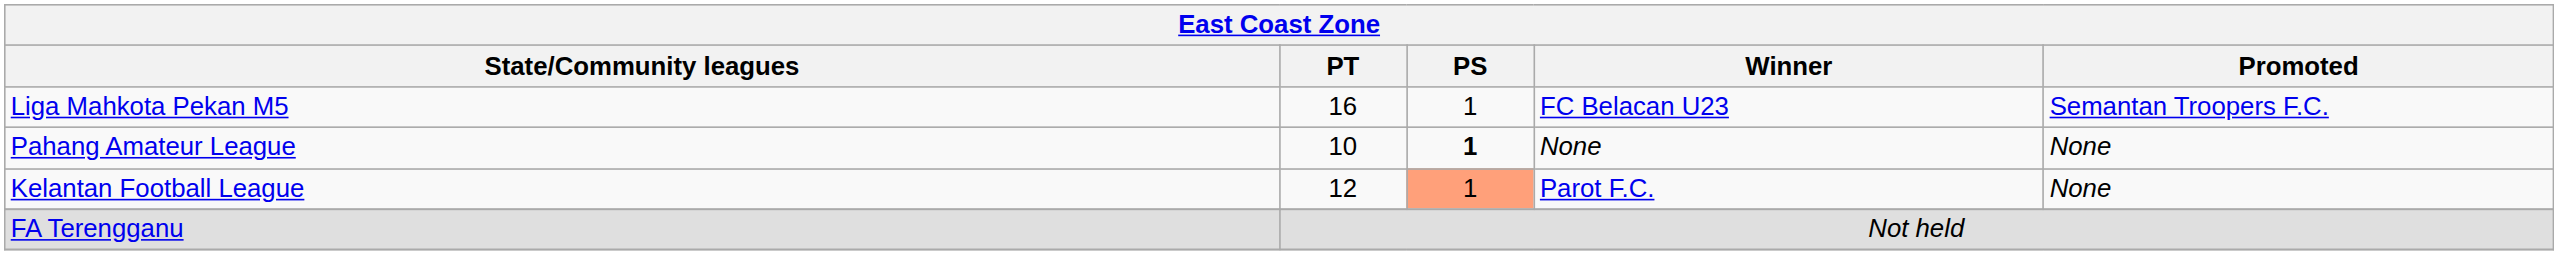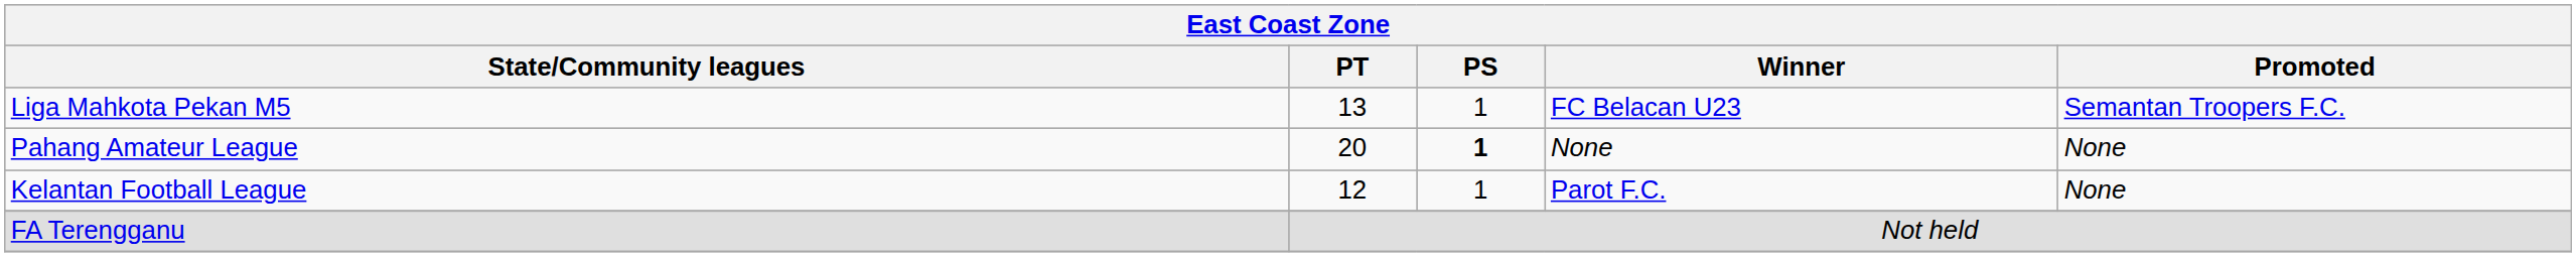Liga Mahkota Pekan M5 | PT: 16 -> 13
Pahang Amateur League | PT: 10 -> 20
Kelantan Football League | PS: lightsalmon background -> no background
